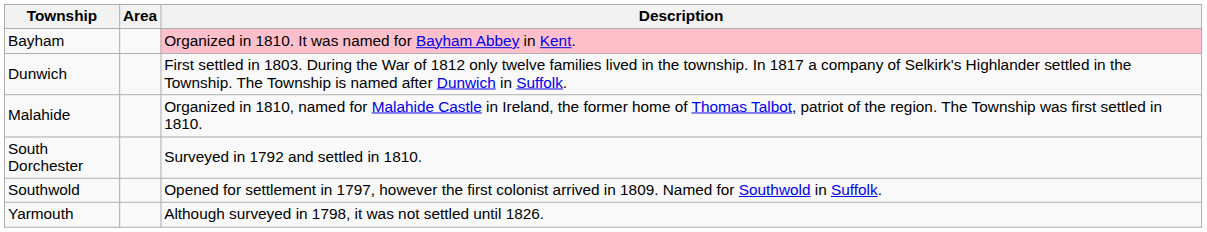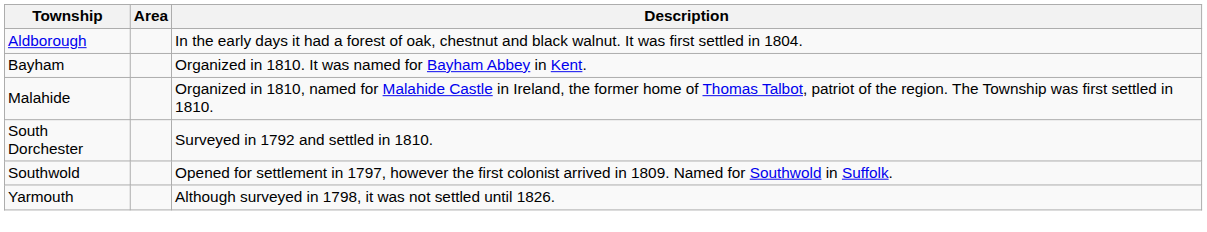+ row: Aldborough | In the early days it had a forest of oak, chestnut and black walnut. It was first settled in 1804.
Bayham | Description: pink background -> no background
- row: Dunwich | First settled in 1803. During the War of 1812 only twelve families lived in the township. In 1817 a company of Selkirk's Highlander settled in the Township. The Township is named after Dunwich in Suffolk.
